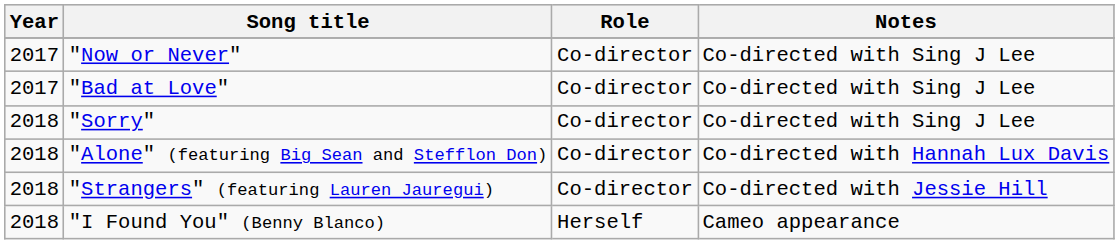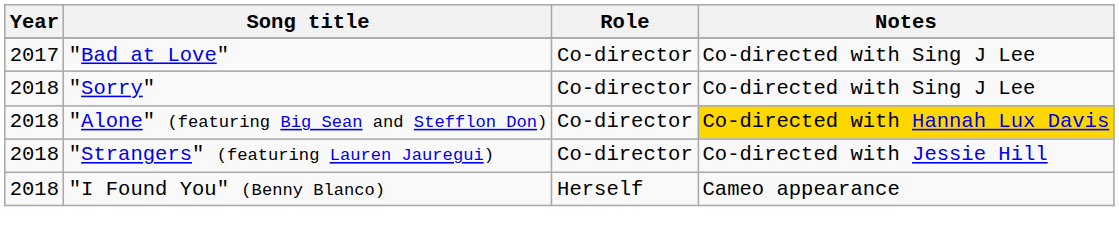- row: 2017 | "Now or Never" | Co-director | Co-directed with Sing J Lee
"Alone" (featuring Big Sean and Stefflon Don) | Notes: no background -> gold background
